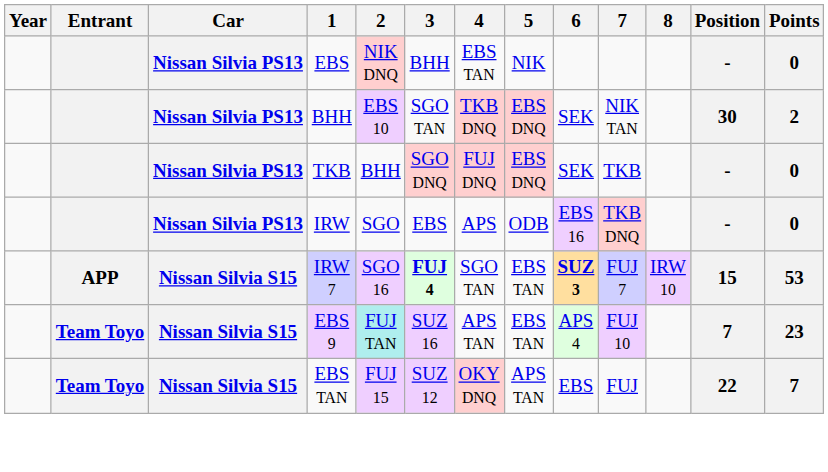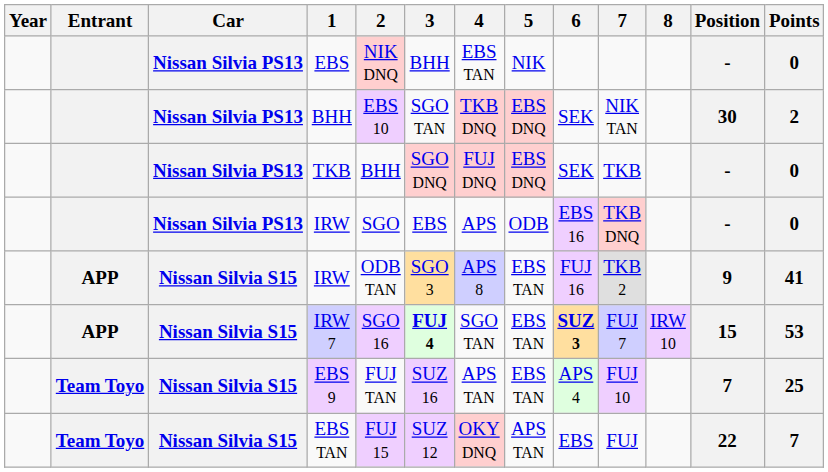+ row: APP | Nissan Silvia S15 | IRW | ODB TAN | SGO 3 | APS 8 | EBS TAN | FUJ 16 | TKB 2 | 9 | 41
EBS 9 | 2: paleturquoise background -> no background
EBS 9 | Points: 23 -> 25
